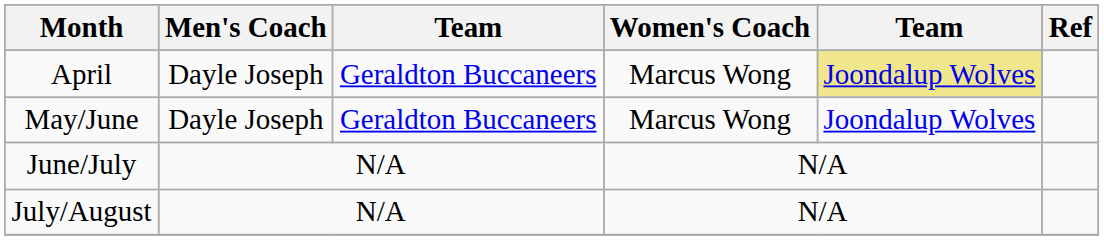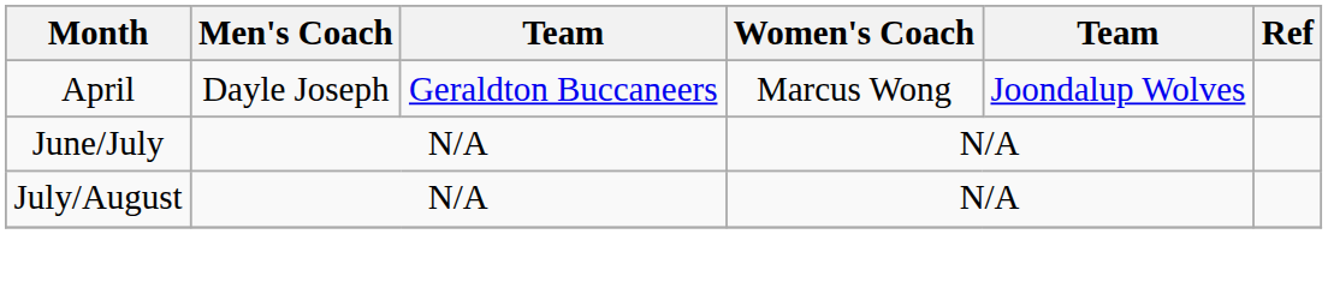April | column 5: khaki background -> no background
- row: May/June | Dayle Joseph | Geraldton Buccaneers | Marcus Wong | Joondalup Wolves
